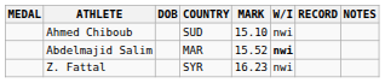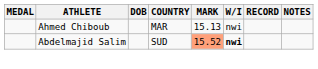Ahmed Chiboub | COUNTRY: SUD -> MAR
Ahmed Chiboub | MARK: 15.10 -> 15.13
Abdelmajid Salim | COUNTRY: MAR -> SUD
Abdelmajid Salim | MARK: no background -> lightsalmon background
- row: Z. Fattal | SYR | 16.23 | nwi
